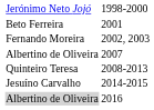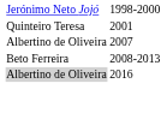2001 | column 2: Beto Ferreira -> Quinteiro Teresa
- row: Fernando Moreira | 2002, 2003
2008-2013 | column 2: Quinteiro Teresa -> Beto Ferreira
- row: Jesuíno Carvalho | 2014-2015
